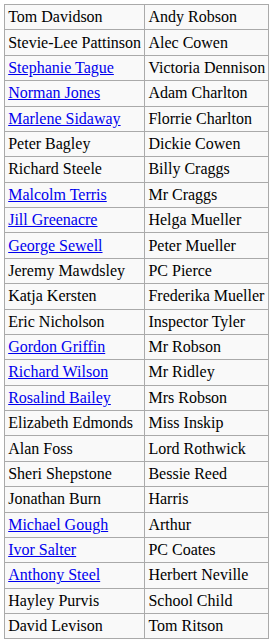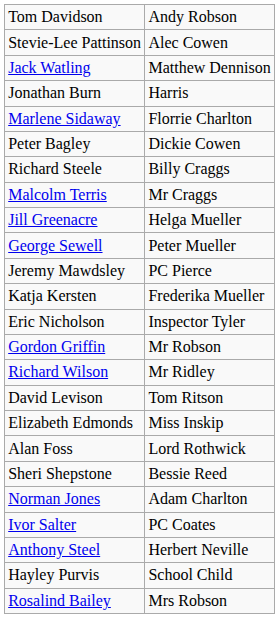- row: Stephanie Tague | Victoria Dennison
+ row: Jack Watling | Matthew Dennison
rows swapped: Norman Jones <-> Jonathan Burn
rows swapped: Rosalind Bailey <-> David Levison
- row: Michael Gough | Arthur
